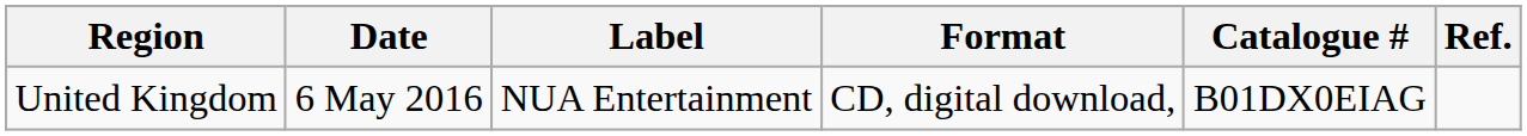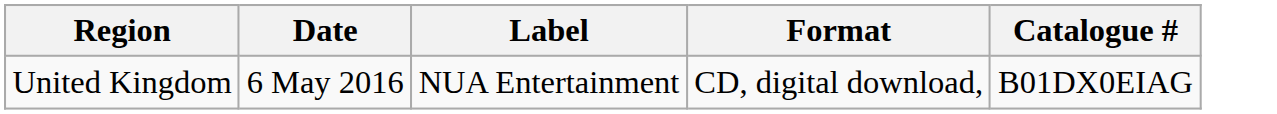- column: Ref.
